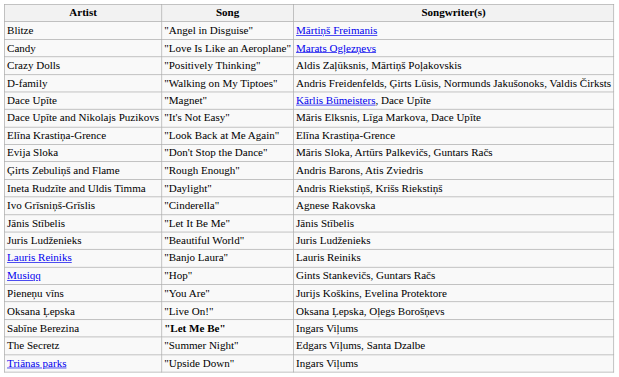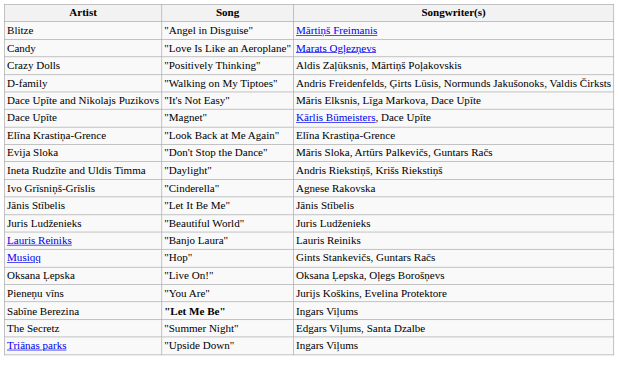rows swapped: Dace Upīte <-> Dace Upīte and Nikolajs Puzikovs
- row: Ģirts Zebuliņš and Flame | "Rough Enough" | Andris Barons, Atis Zviedris
rows swapped: Oksana Ļepska <-> Pieneņu vīns
